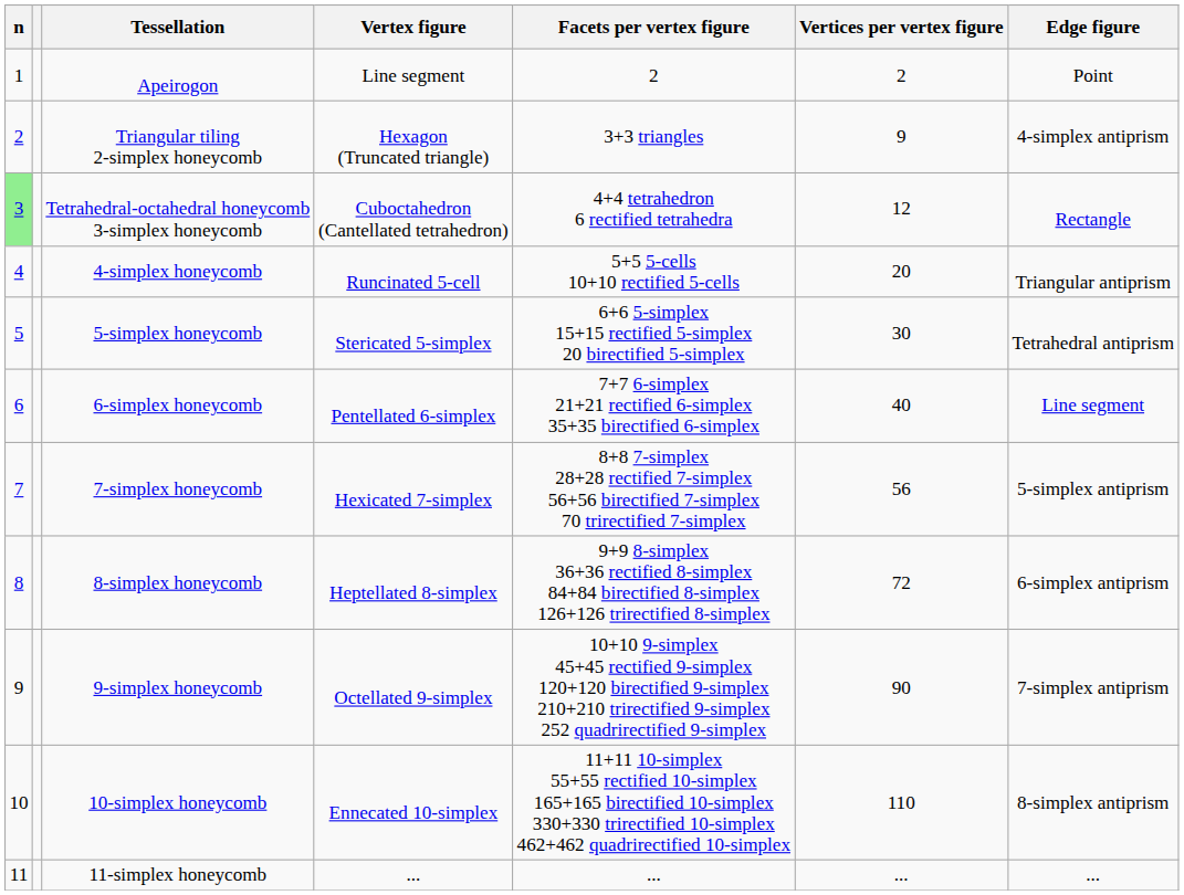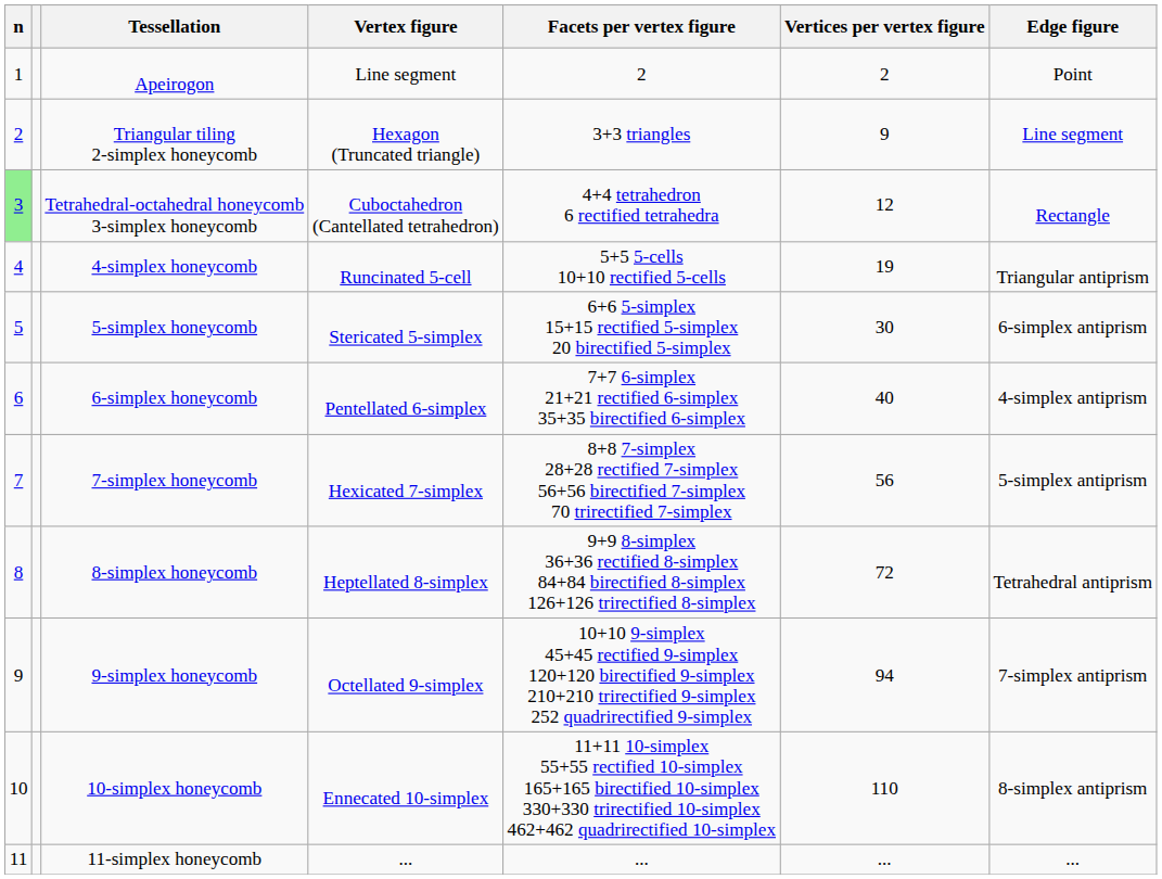Triangular tiling 2-simplex honeycomb | Edge figure: 4-simplex antiprism -> Line segment
4-simplex honeycomb | Vertices per vertex figure: 20 -> 19
5-simplex honeycomb | Edge figure: Tetrahedral antiprism -> 6-simplex antiprism
6-simplex honeycomb | Edge figure: Line segment -> 4-simplex antiprism
8-simplex honeycomb | Edge figure: 6-simplex antiprism -> Tetrahedral antiprism
9-simplex honeycomb | Vertices per vertex figure: 90 -> 94
